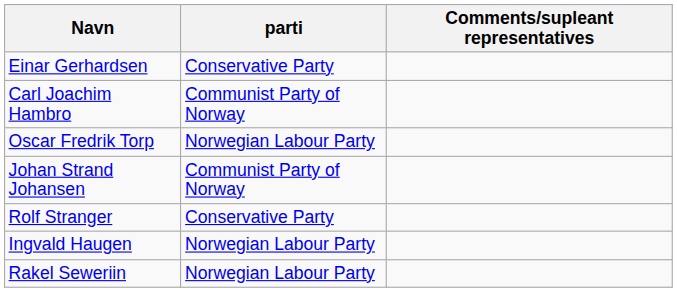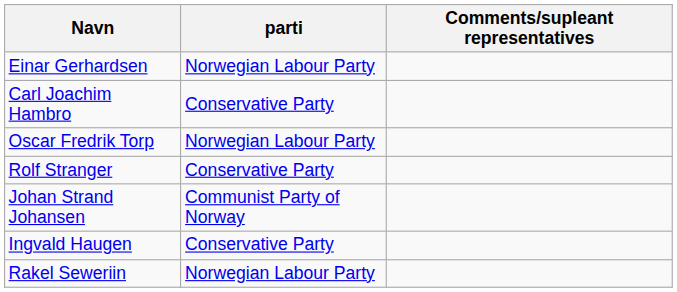Einar Gerhardsen | parti: Conservative Party -> Norwegian Labour Party
Carl Joachim Hambro | parti: Communist Party of Norway -> Conservative Party
rows swapped: Johan Strand Johansen <-> Rolf Stranger
Ingvald Haugen | parti: Norwegian Labour Party -> Conservative Party
